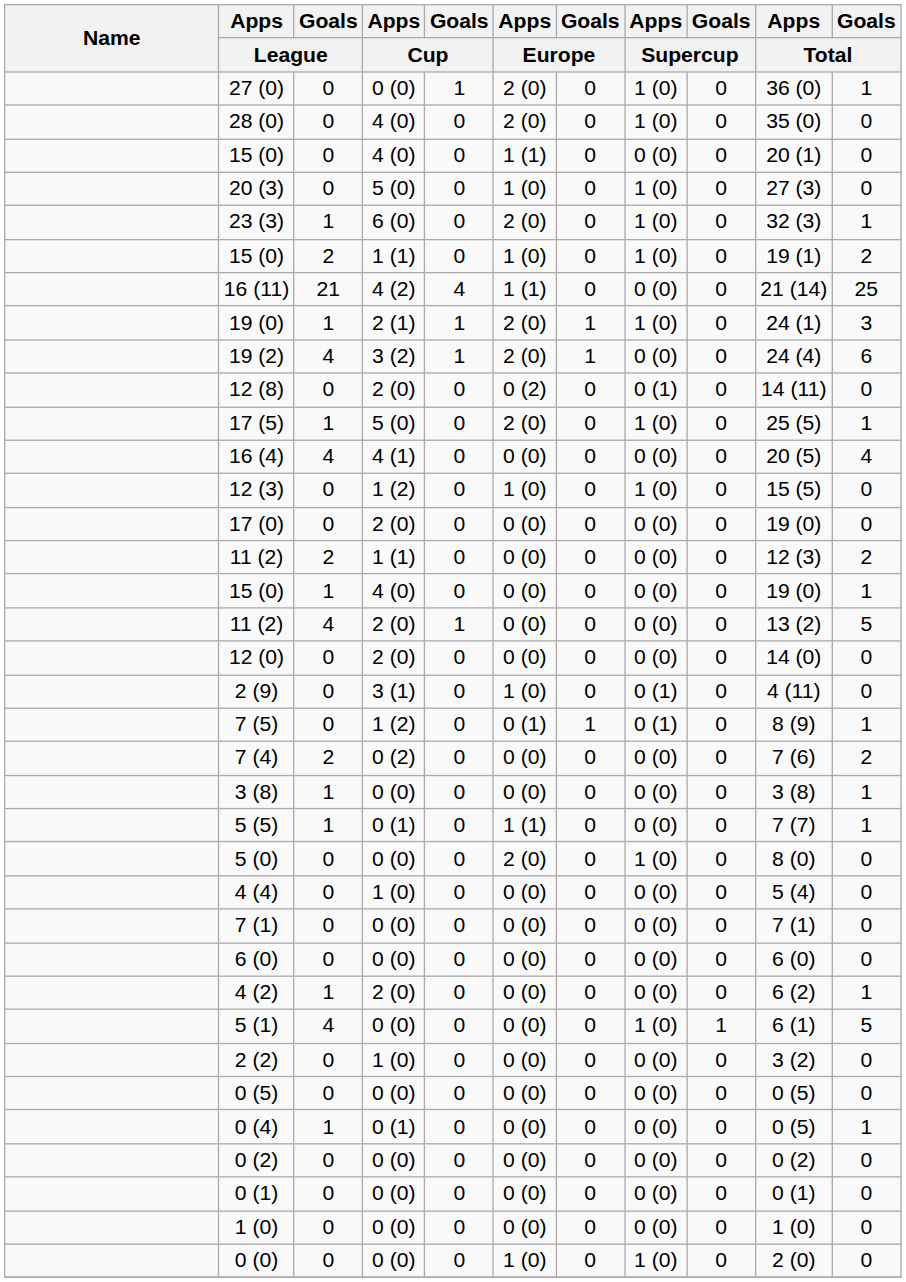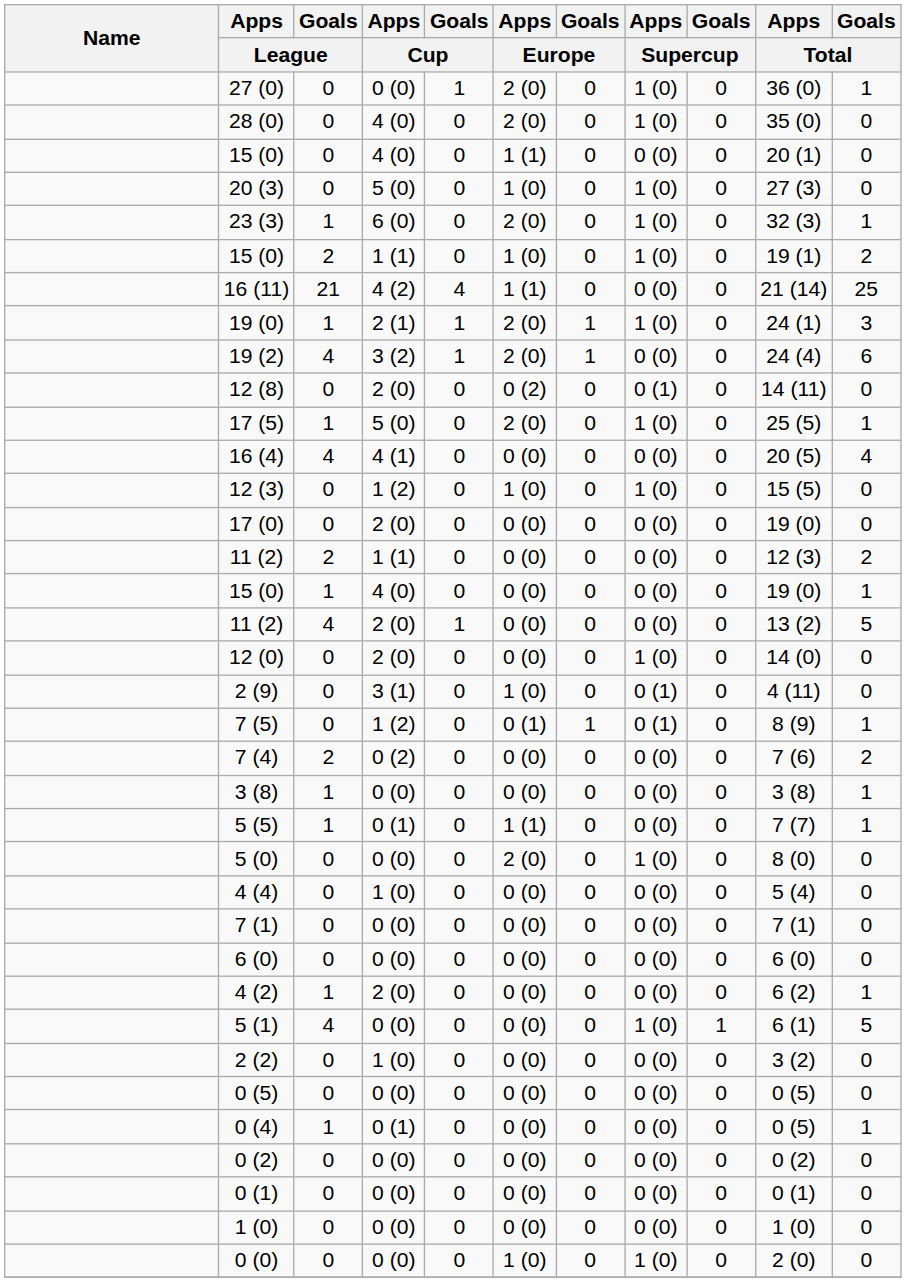12 (0) | Apps / Supercup: 0 (0) -> 1 (0)
